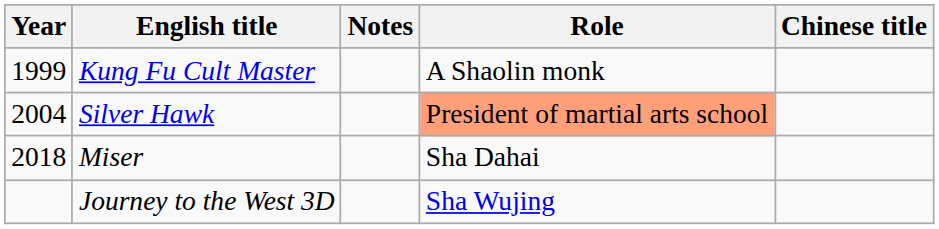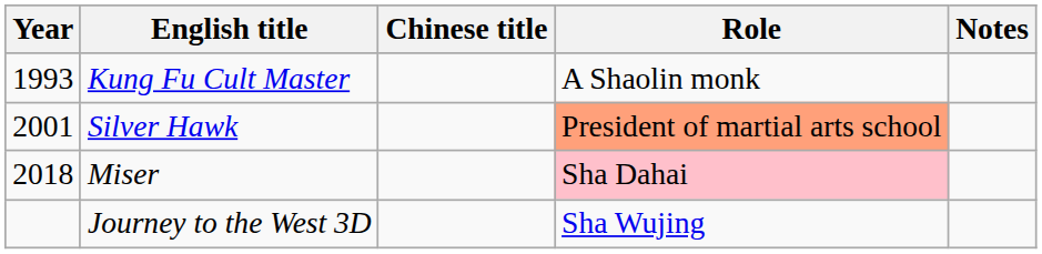columns swapped: Chinese title <-> Notes
Kung Fu Cult Master | Year: 1999 -> 1993
Silver Hawk | Year: 2004 -> 2001
Miser | Role: no background -> pink background
